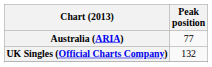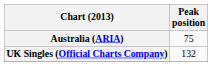Australia (ARIA) | Peak position: 77 -> 75
